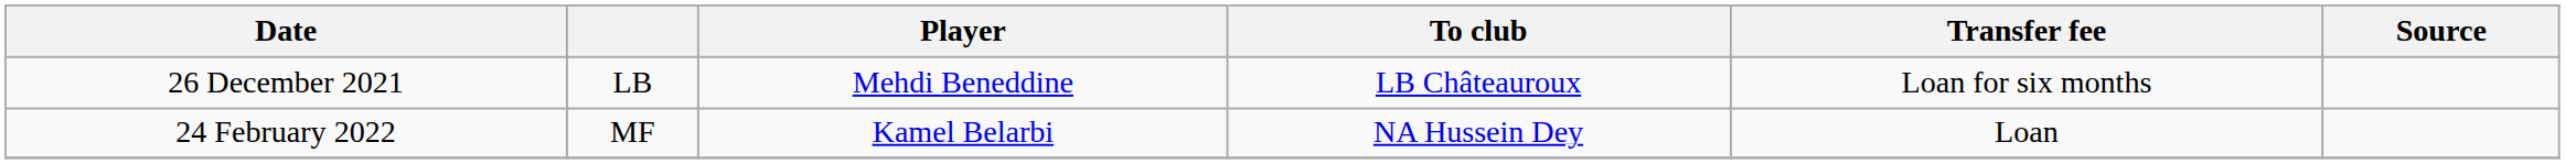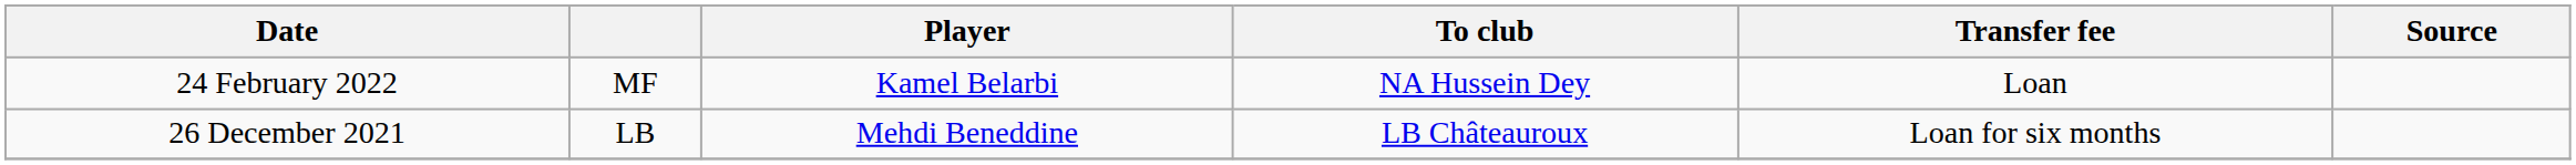rows swapped: 26 December 2021 <-> 24 February 2022
